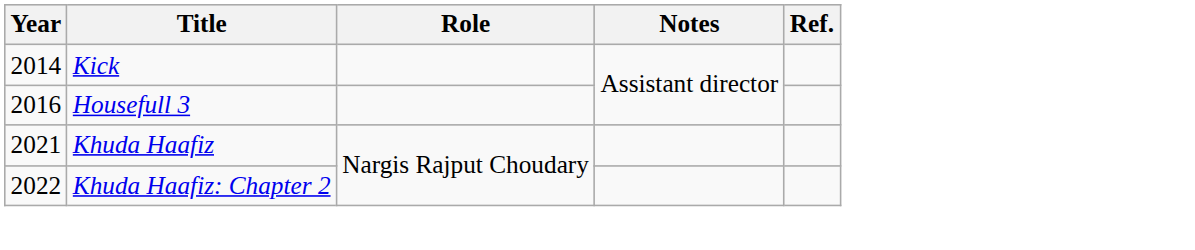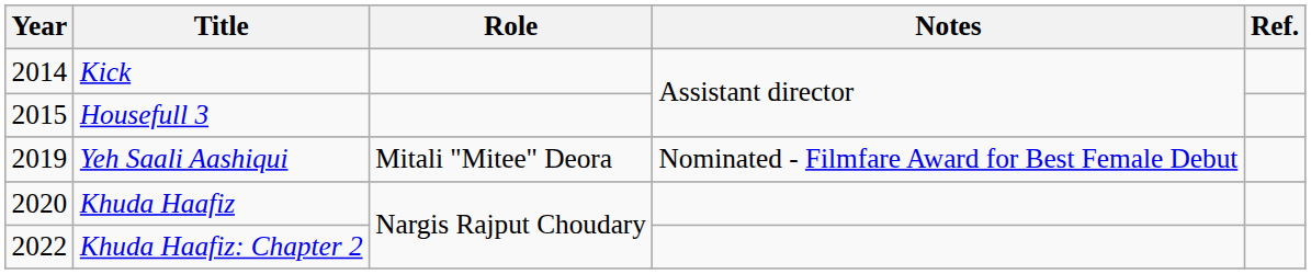Housefull 3 | Year: 2016 -> 2015
+ row: 2019 | Yeh Saali Aashiqui | Mitali "Mitee" Deora | Nominated - Filmfare Award for Best Female Debut
Khuda Haafiz | Year: 2021 -> 2020
